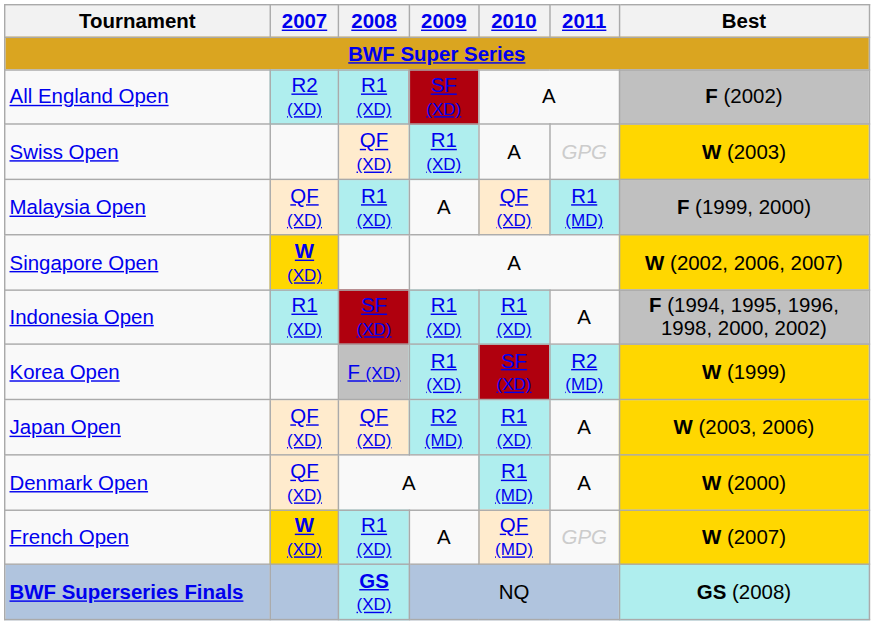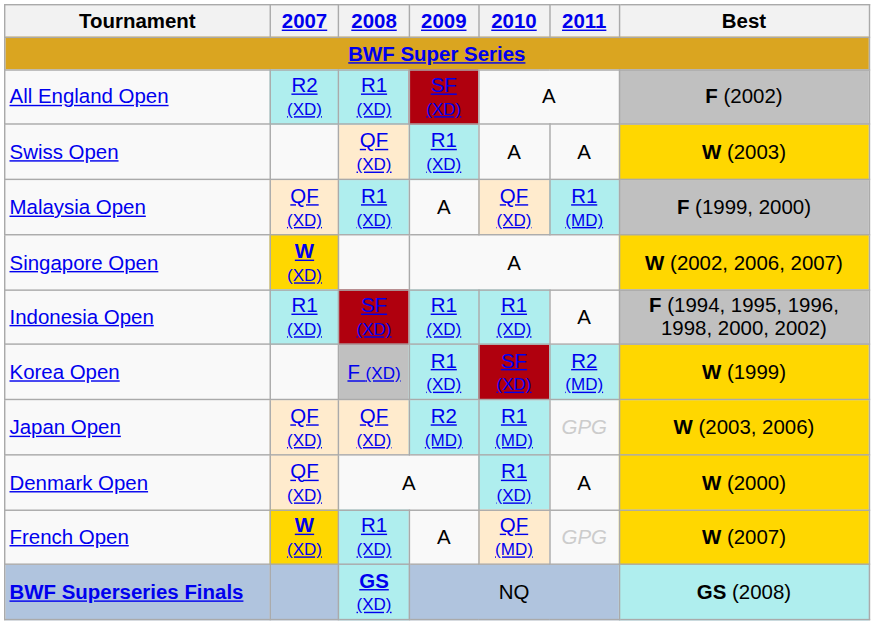Swiss Open | 2011: GPG -> A
Japan Open | 2010: R1 (XD) -> R1 (MD)
Japan Open | 2011: A -> GPG
Denmark Open | 2010: R1 (MD) -> R1 (XD)
